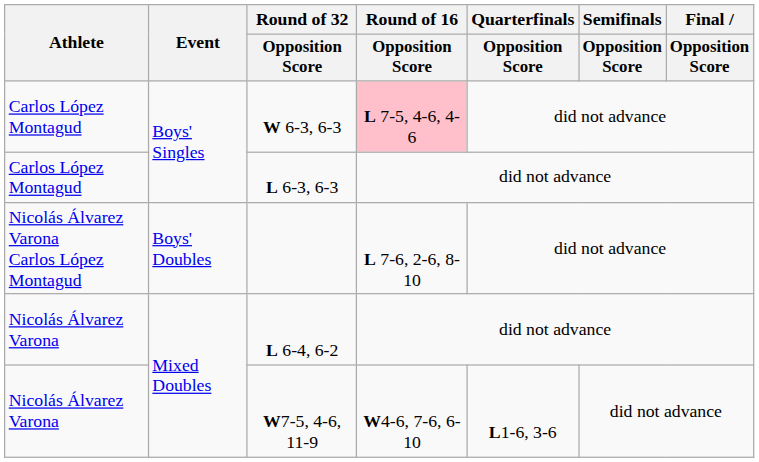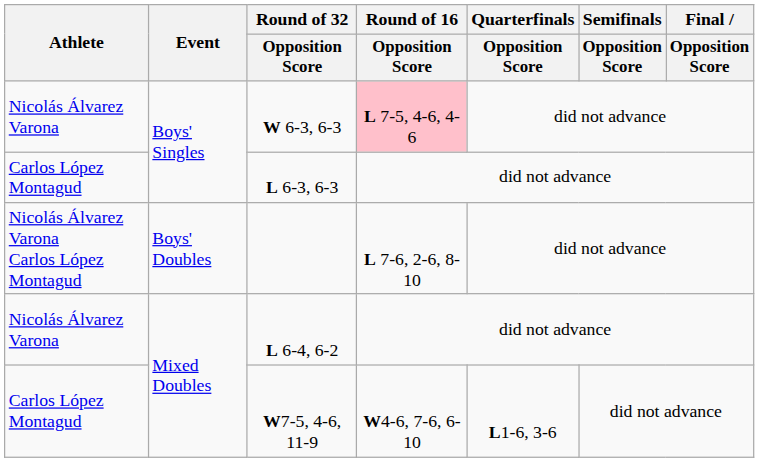W 6-3, 6-3 | Athlete: Carlos López Montagud -> Nicolás Álvarez Varona
W7-5, 4-6, 11-9 | Athlete: Nicolás Álvarez Varona -> Carlos López Montagud
